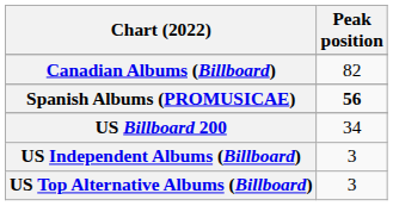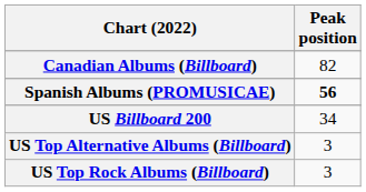- row: US Independent Albums (Billboard) | 3
+ row: US Top Rock Albums (Billboard) | 3
